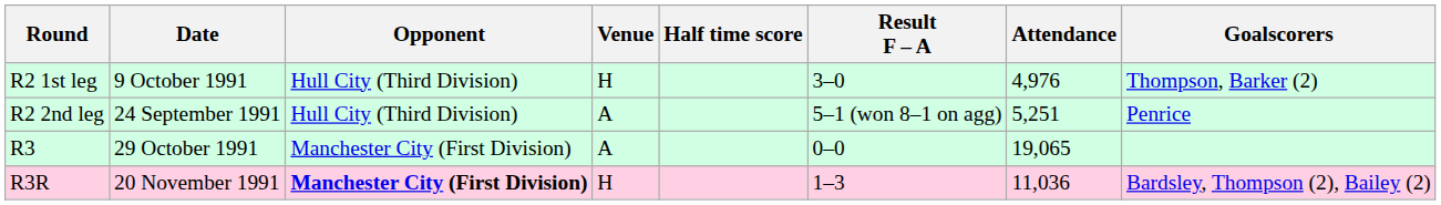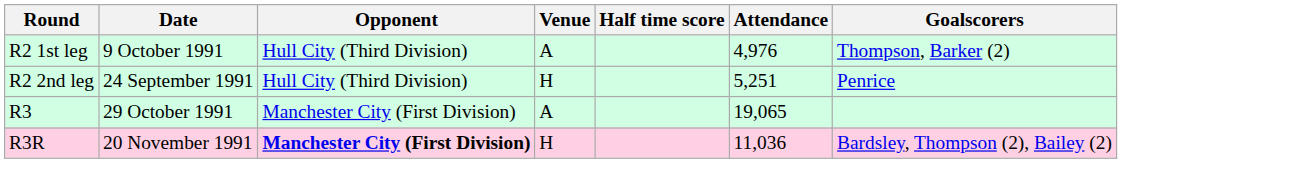- column: Result F – A | 3–0 | 5–1 (won 8–1 on agg) | 0–0 | 1–3
R2 1st leg | Venue: H -> A
R2 2nd leg | Venue: A -> H
